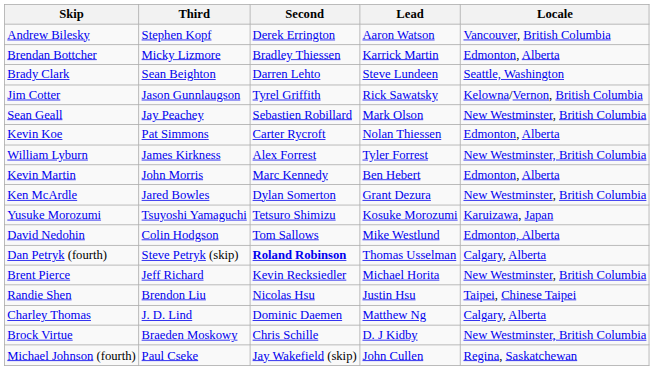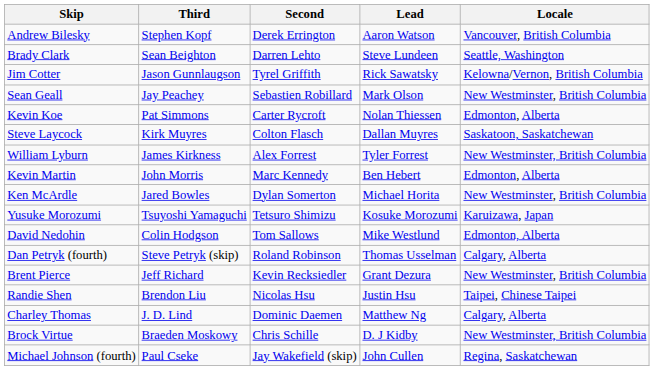- row: Brendan Bottcher | Micky Lizmore | Bradley Thiessen | Karrick Martin | Edmonton, Alberta
+ row: Steve Laycock | Kirk Muyres | Colton Flasch | Dallan Muyres | Saskatoon, Saskatchewan
Ken McArdle | Lead: Grant Dezura -> Michael Horita
Dan Petryk (fourth) | Second: bold -> normal
Brent Pierce | Lead: Michael Horita -> Grant Dezura
